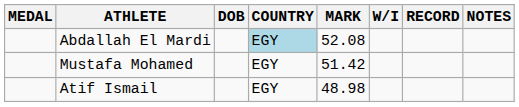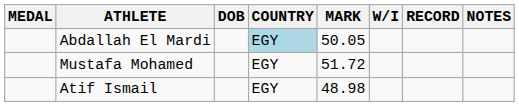Abdallah El Mardi | MARK: 52.08 -> 50.05
Mustafa Mohamed | MARK: 51.42 -> 51.72
